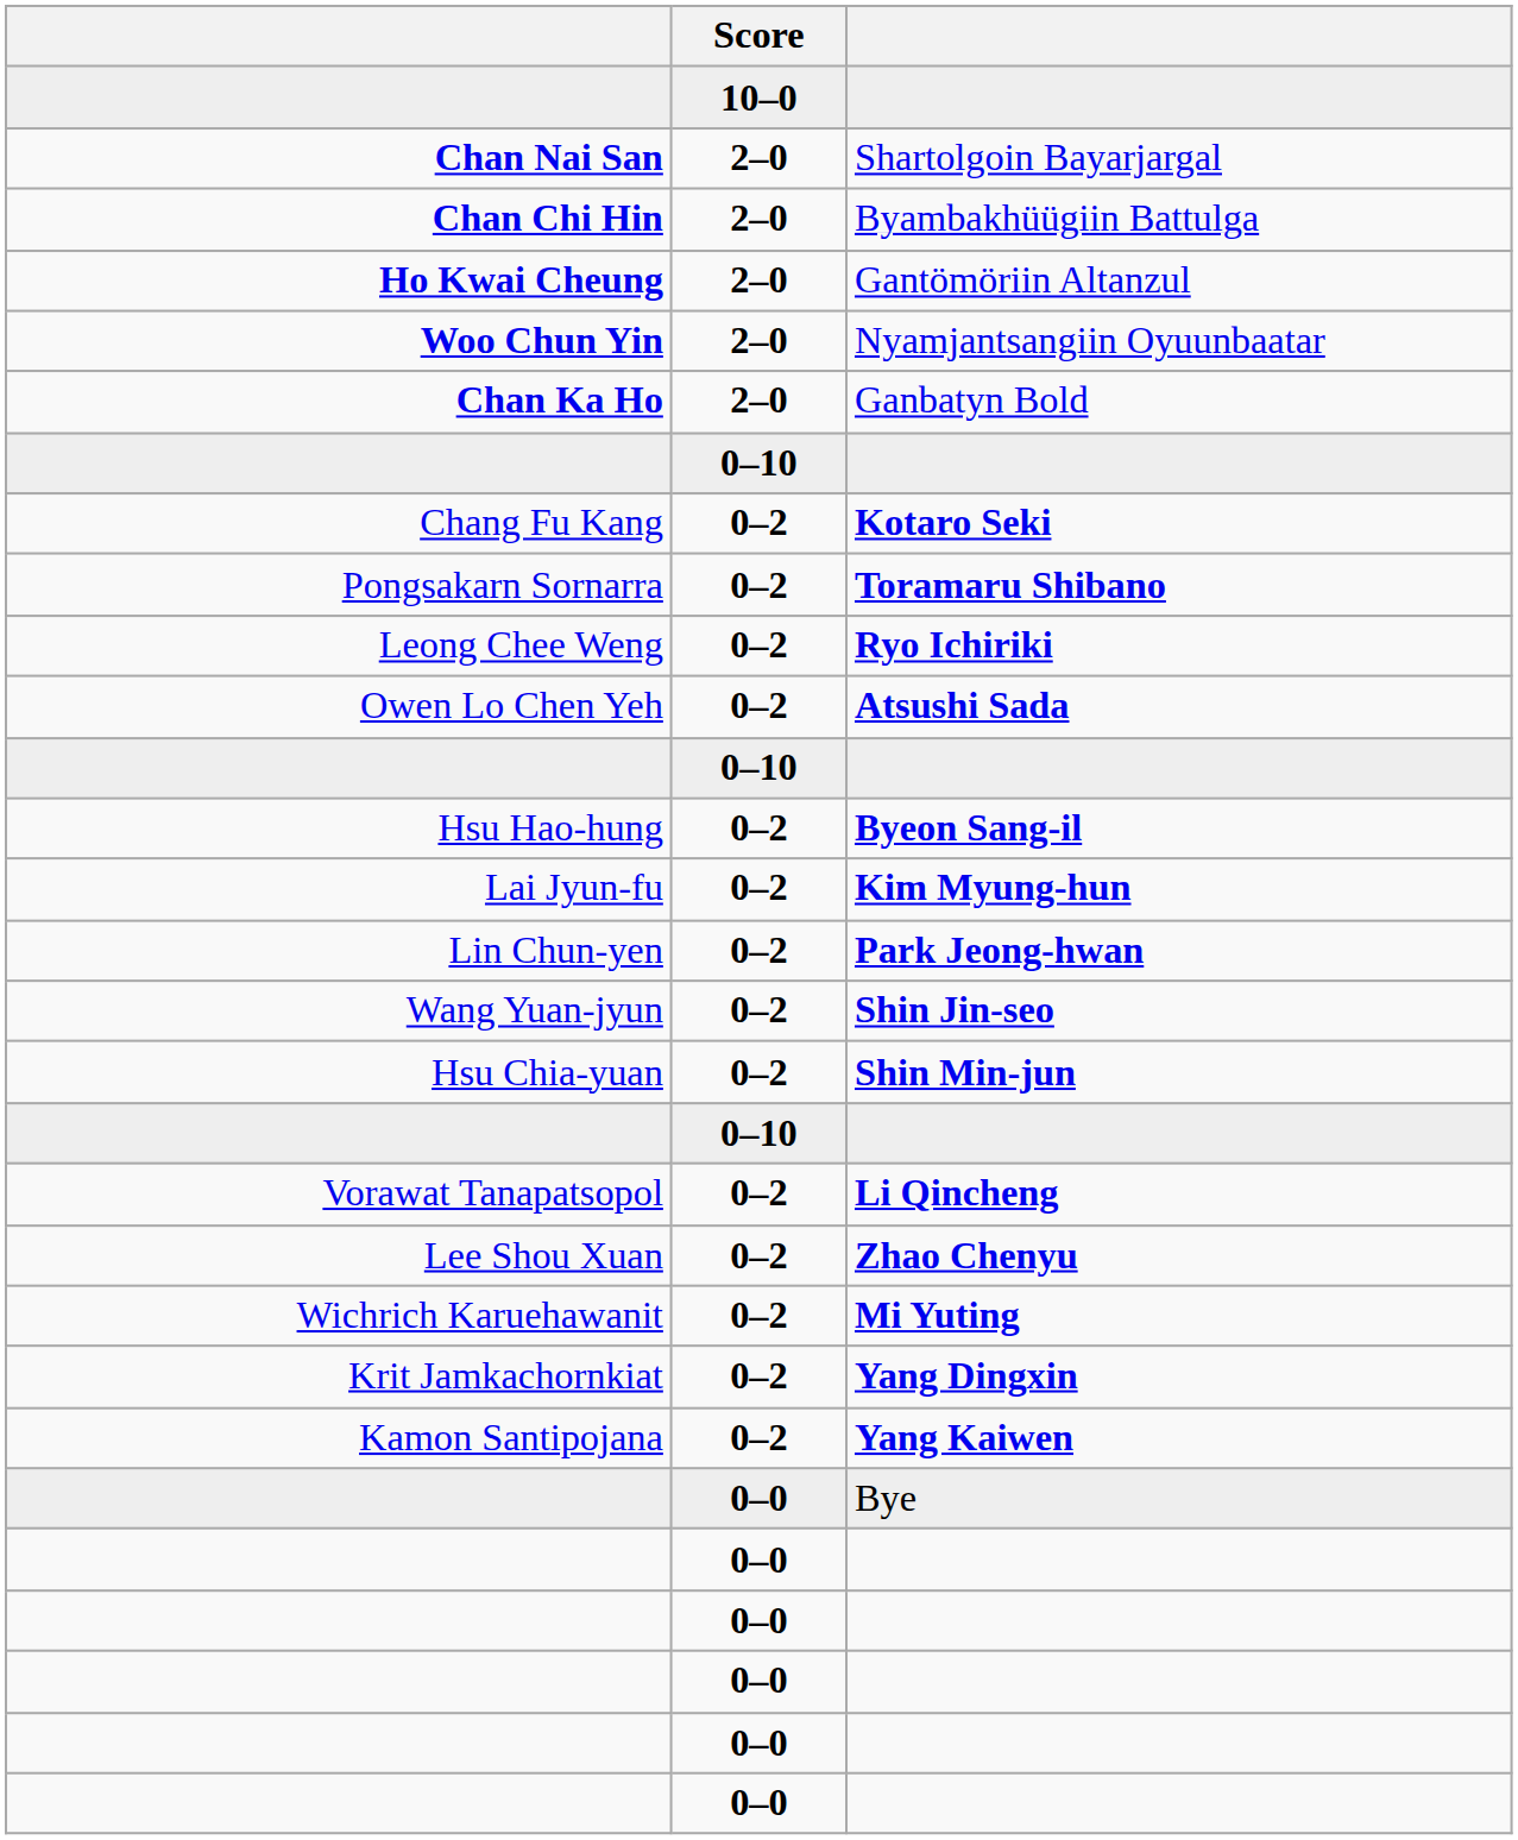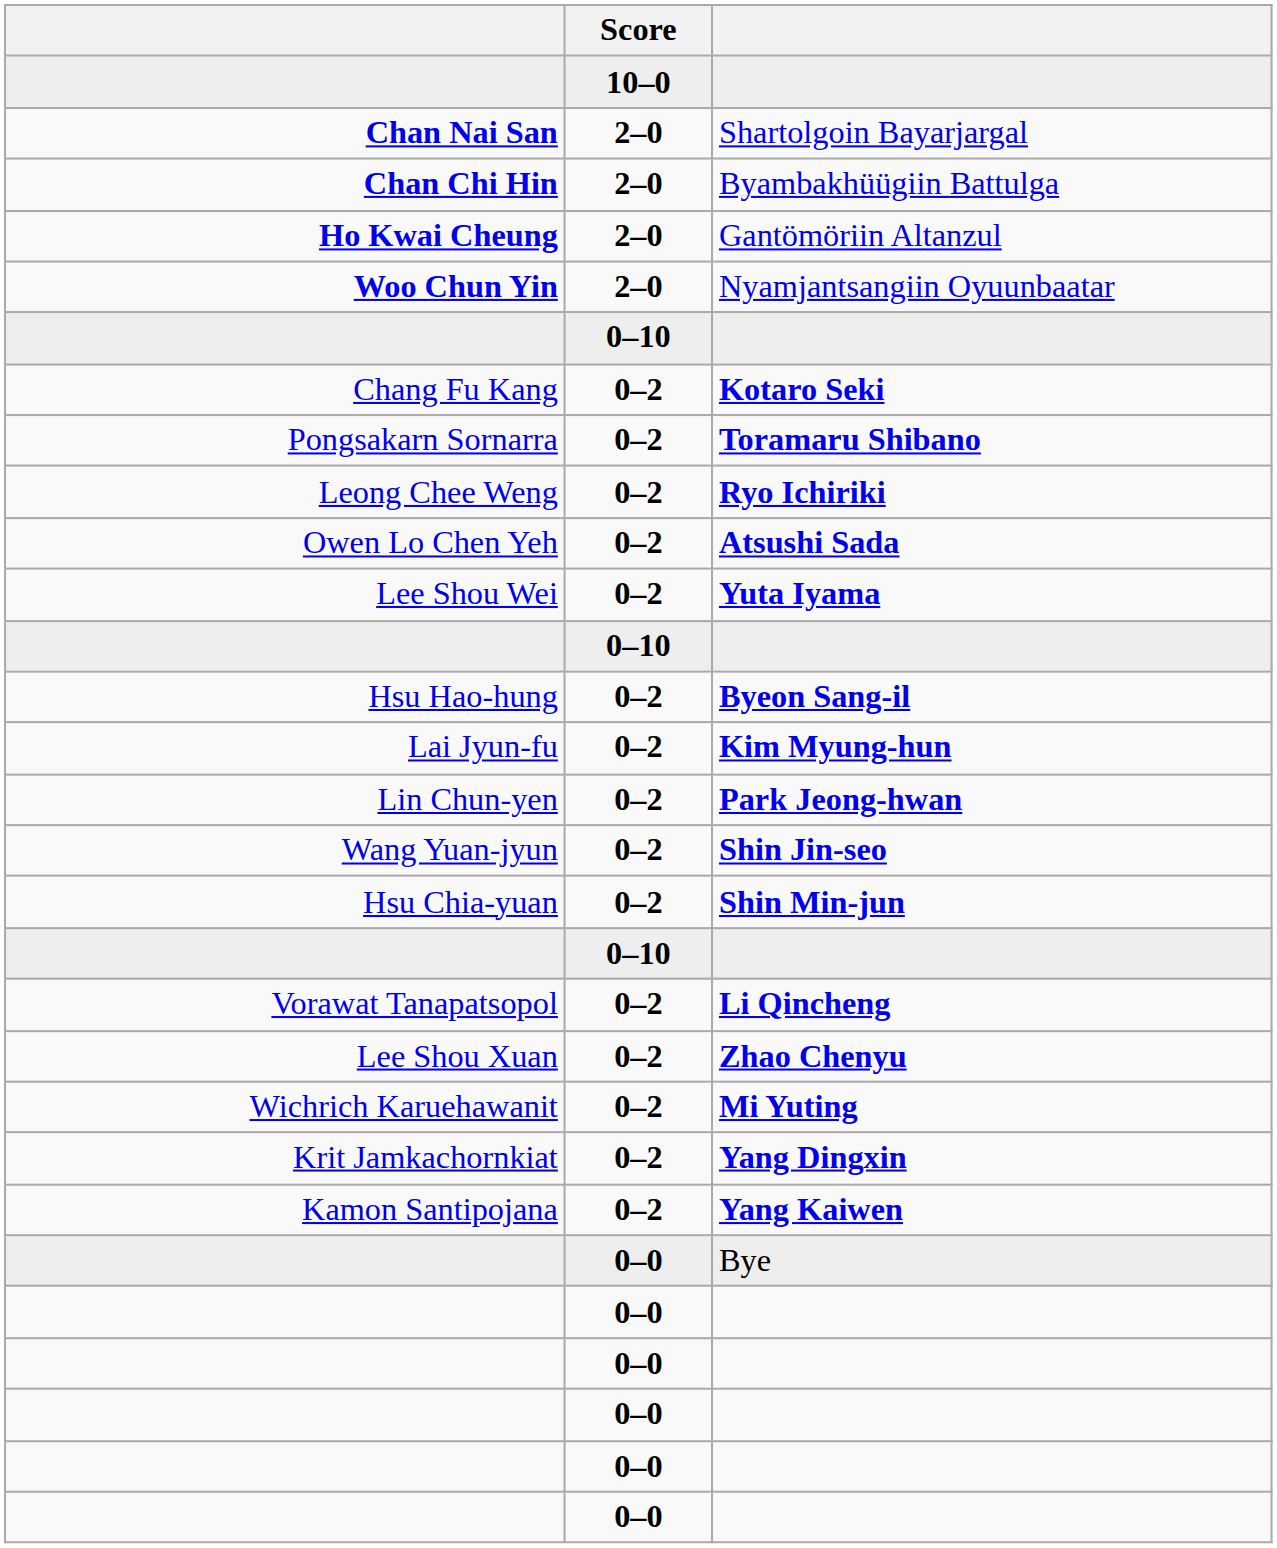- row: Chan Ka Ho | 2–0 | Ganbatyn Bold
+ row: Lee Shou Wei | 0–2 | Yuta Iyama
